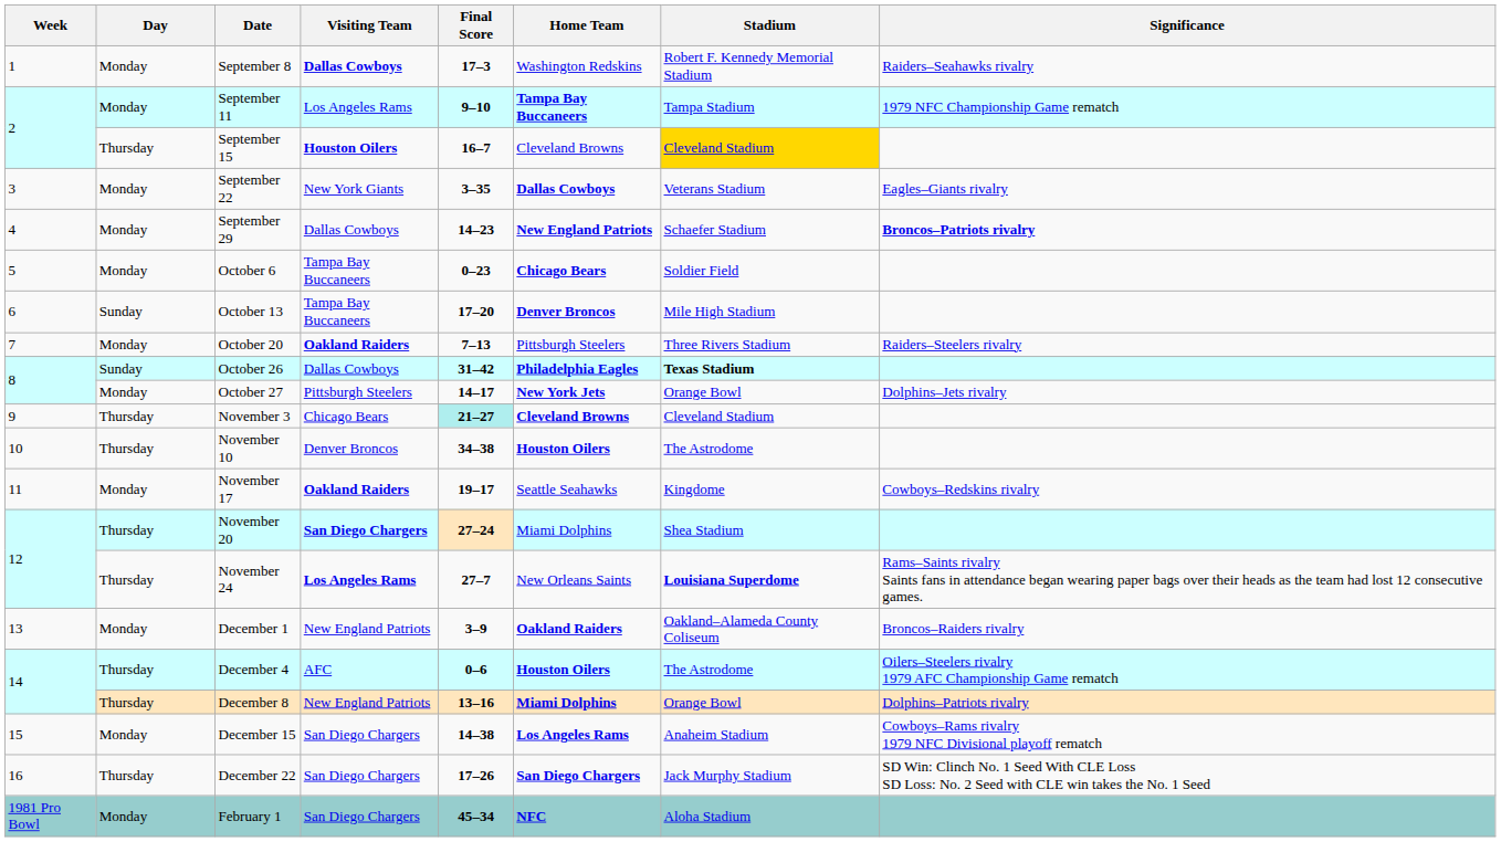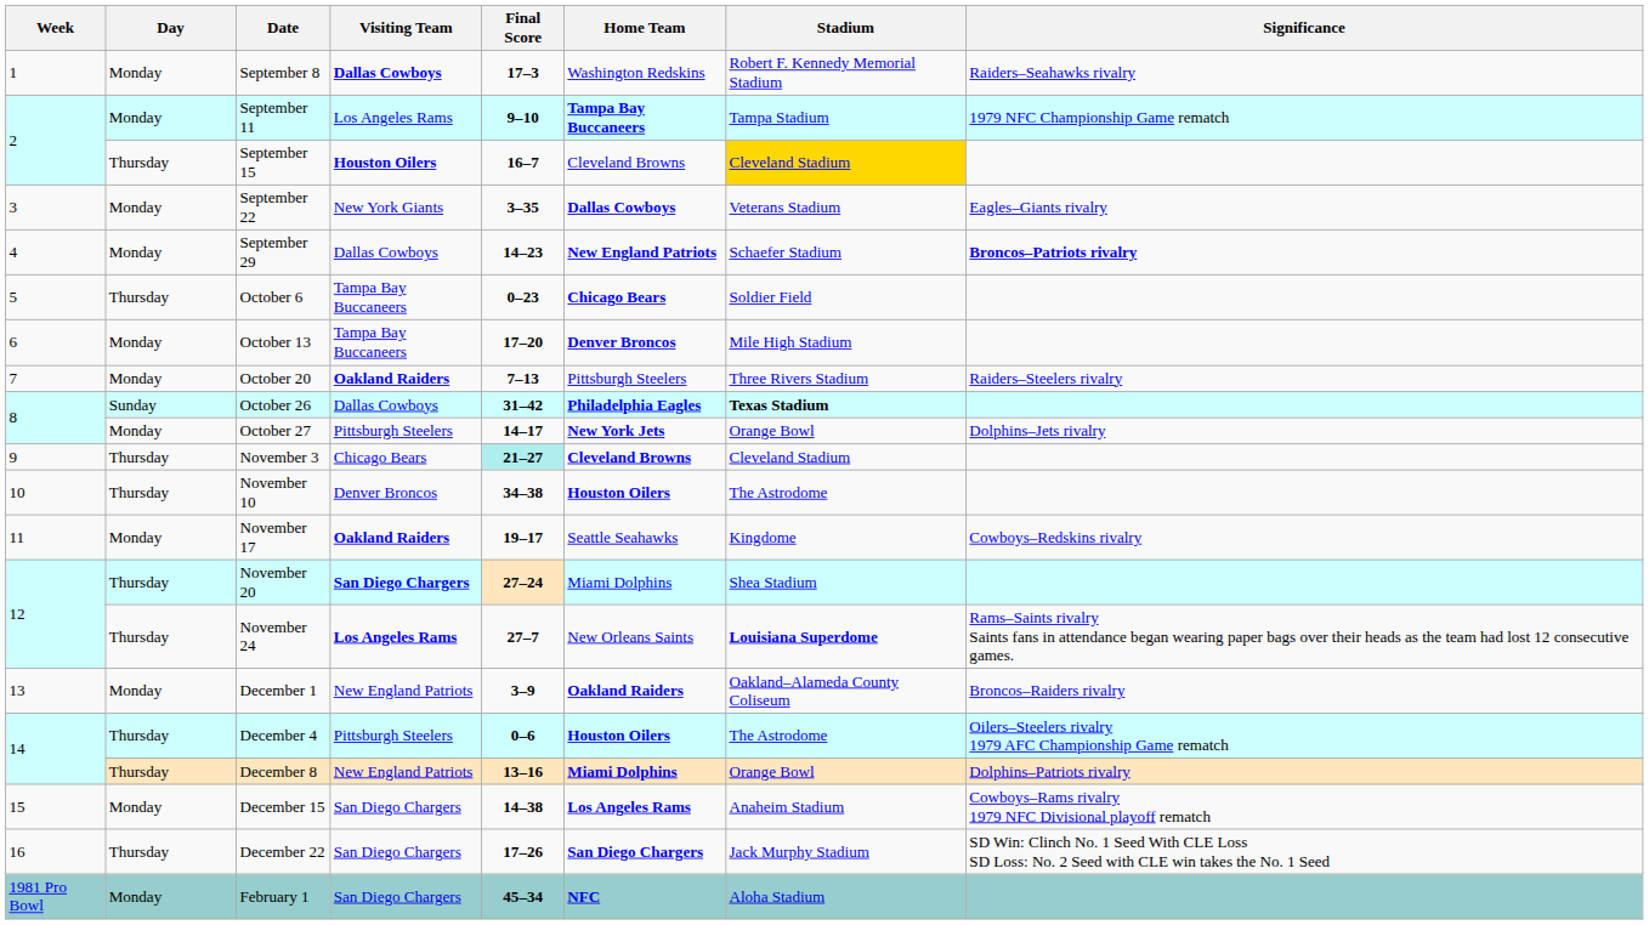October 6 | Day: Monday -> Thursday
October 13 | Day: Sunday -> Monday
December 4 | Visiting Team: AFC -> Pittsburgh Steelers
